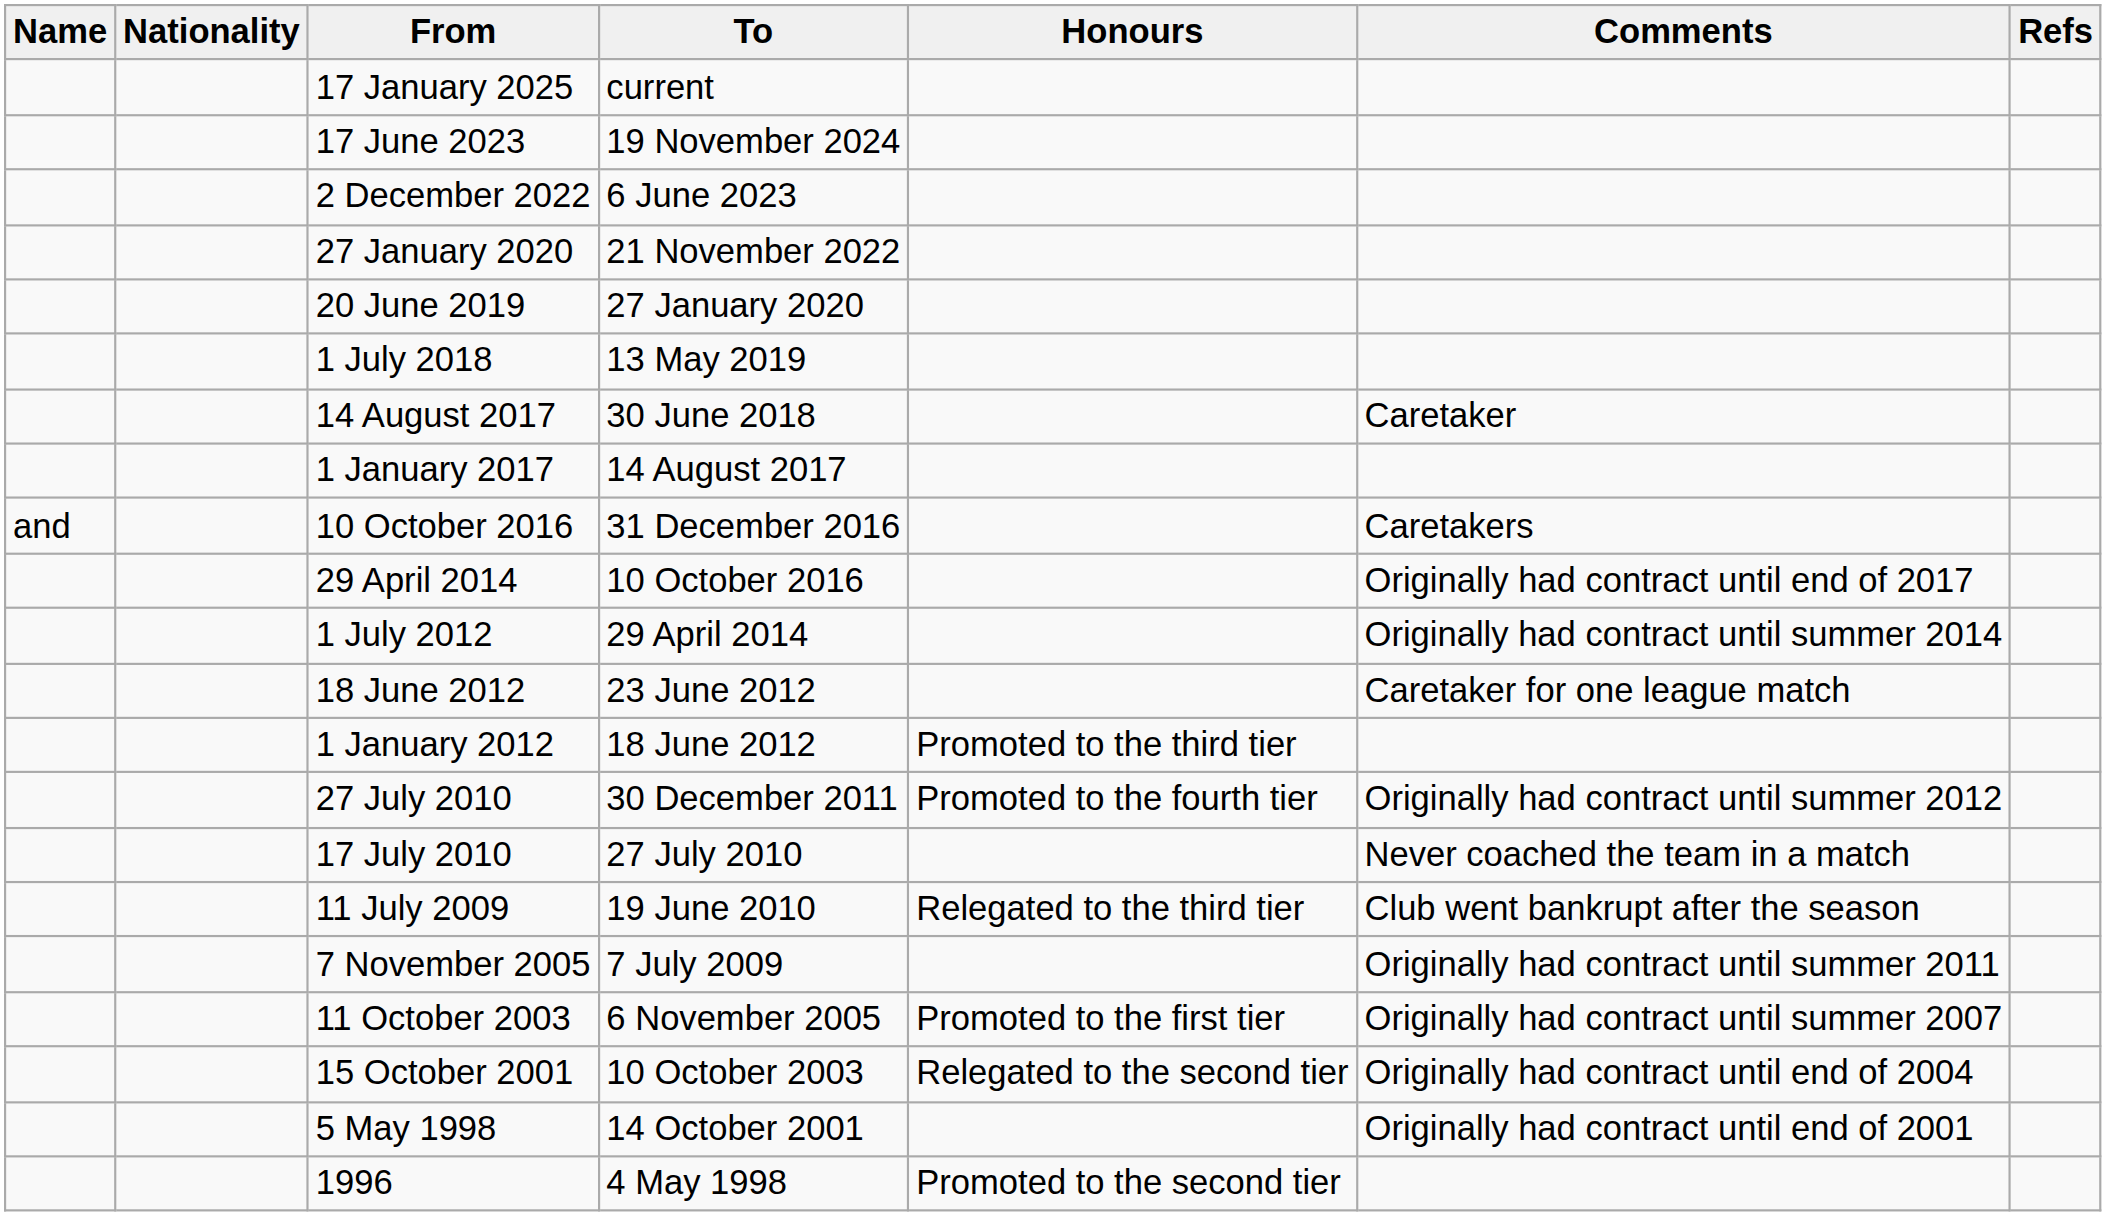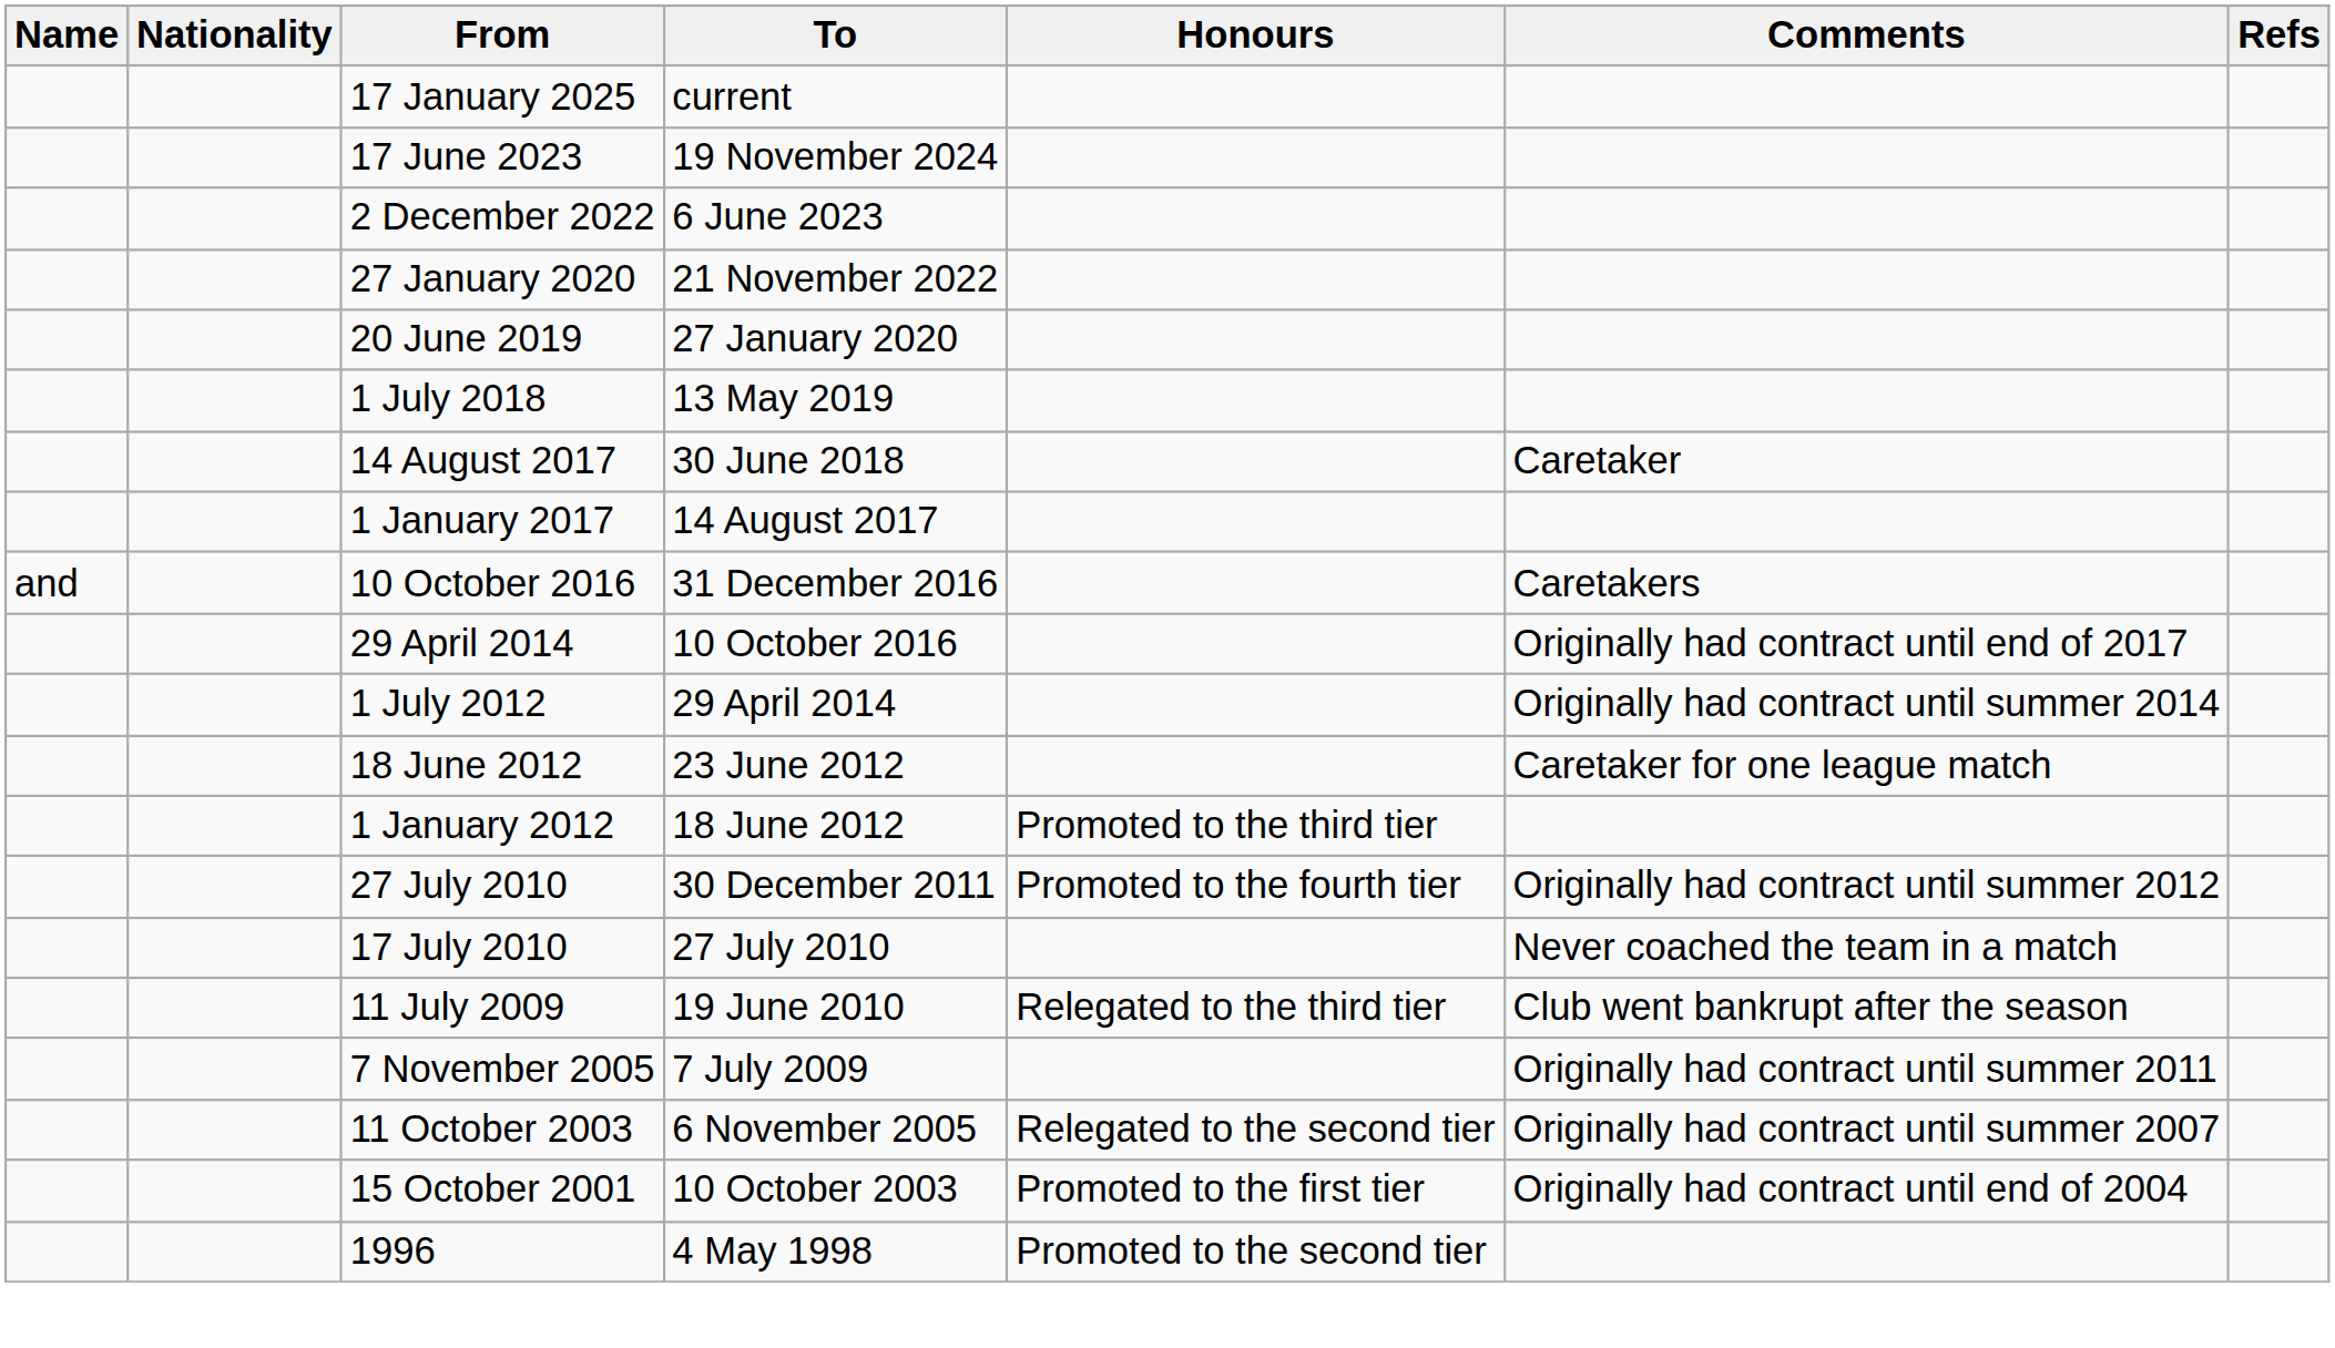11 October 2003 | Honours: Promoted to the first tier -> Relegated to the second tier
15 October 2001 | Honours: Relegated to the second tier -> Promoted to the first tier
- row: 5 May 1998 | 14 October 2001 | Originally had contract until end of 2001
